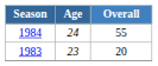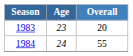rows swapped: 1983 <-> 1984
